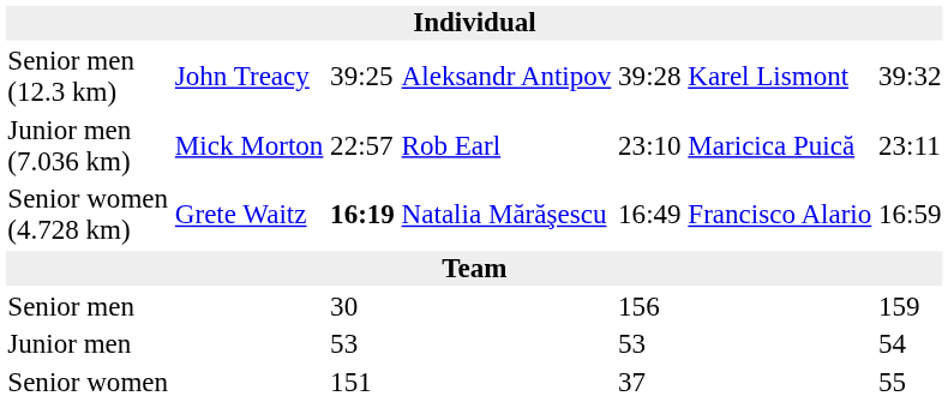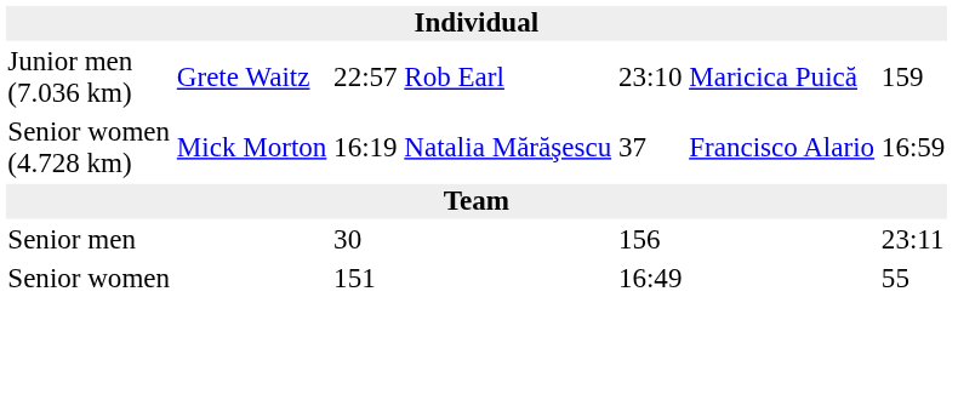- row: Senior men (12.3 km) | John Treacy | 39:25 | Aleksandr Antipov | 39:28 | Karel Lismont | 39:32
Junior men (7.036 km) | column 2: Mick Morton -> Grete Waitz
Junior men (7.036 km) | column 7: 23:11 -> 159
Senior women (4.728 km) | column 2: Grete Waitz -> Mick Morton
Senior women (4.728 km) | column 3: bold -> normal
Senior women (4.728 km) | column 5: 16:49 -> 37
Senior men | column 7: 159 -> 23:11
- row: Junior men | 53 | 53 | 54
Senior women | column 5: 37 -> 16:49
